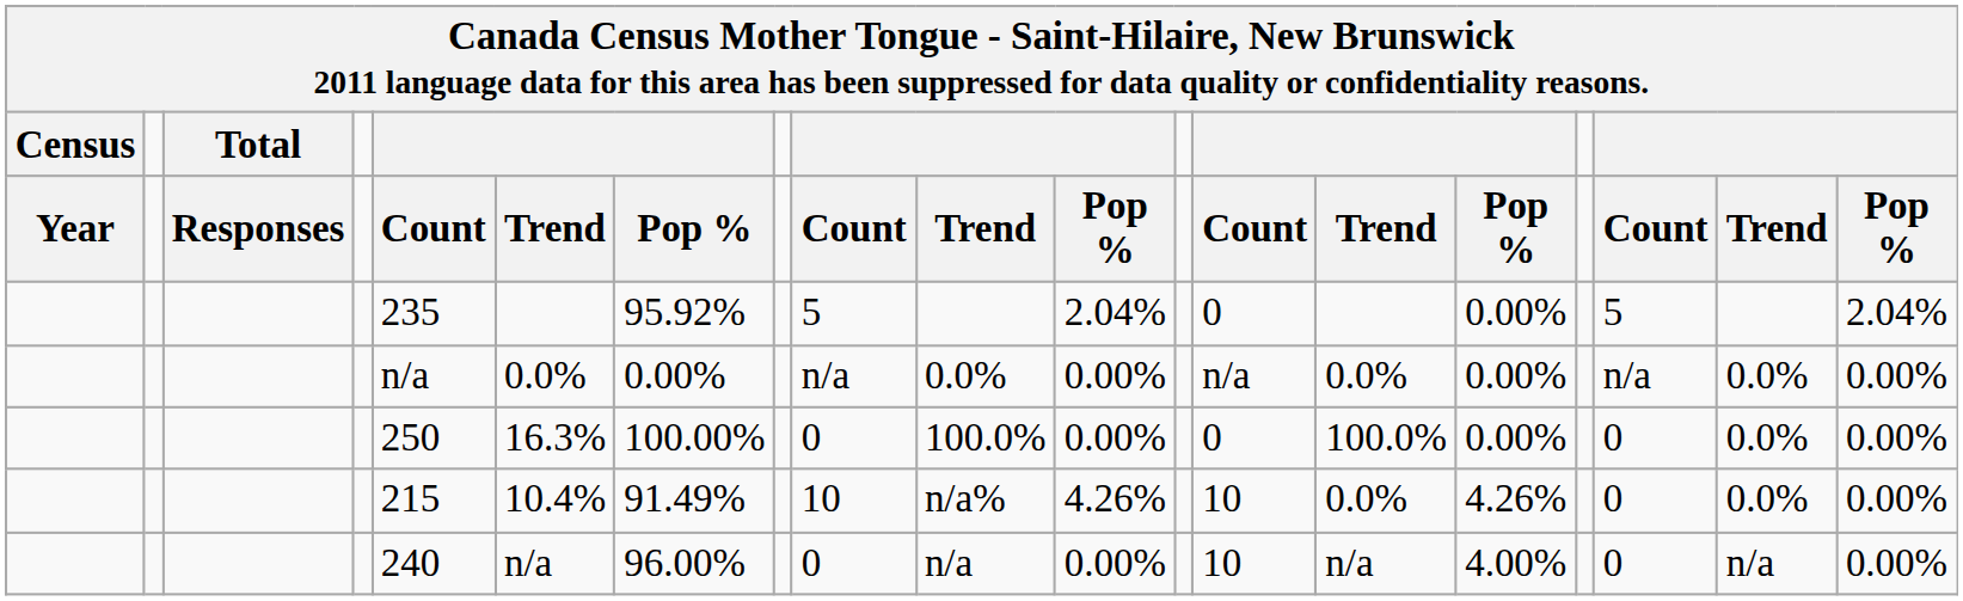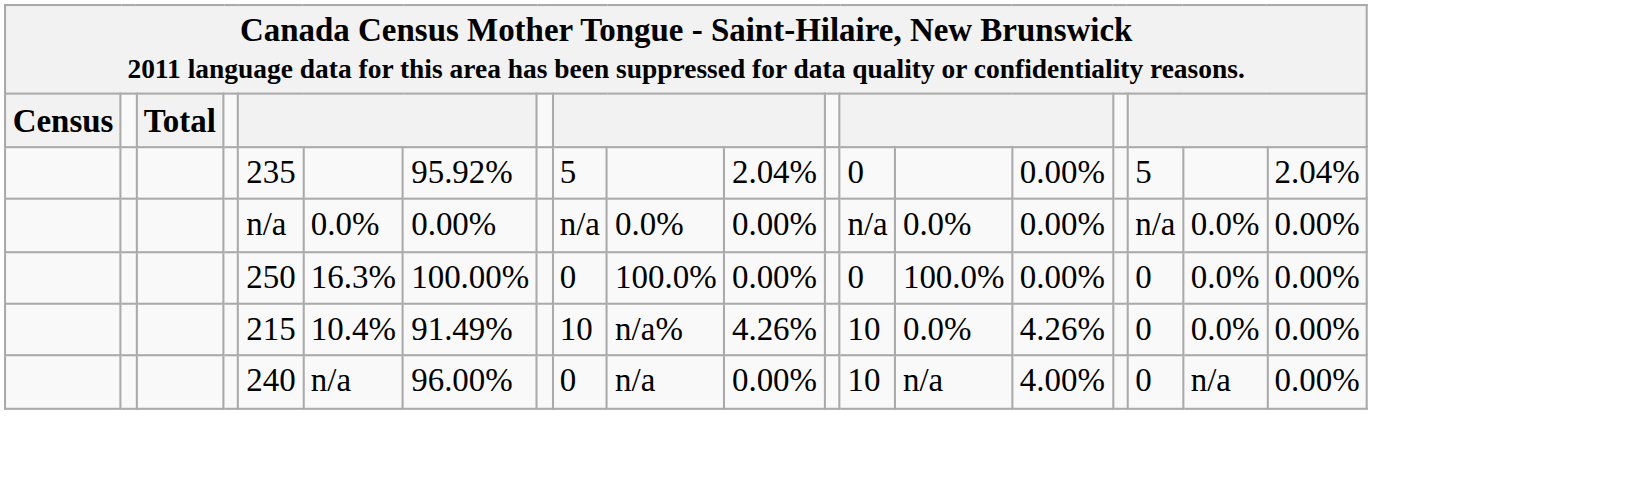- row: Year | Responses | Count | Trend | Pop % | Count | Trend | Pop % | Count | Trend | Pop % | Count | Trend | Pop %
